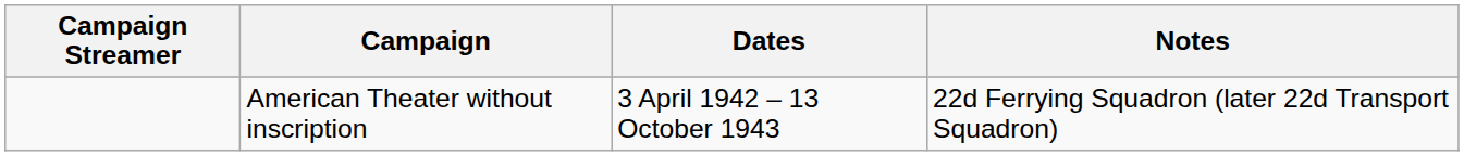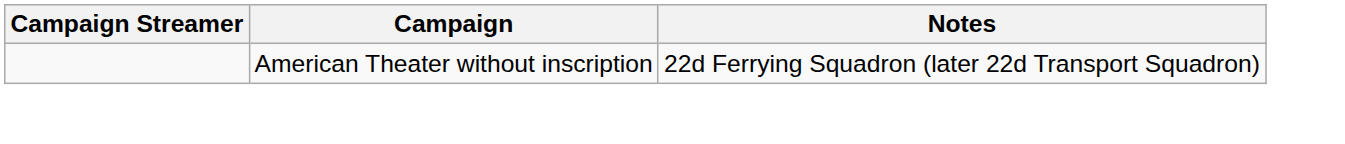- column: Dates | 3 April 1942 – 13 October 1943
